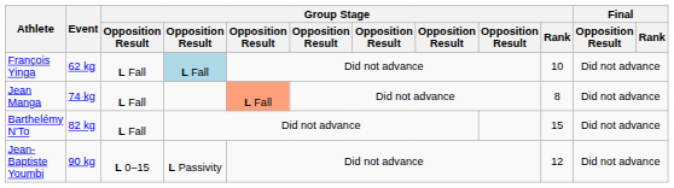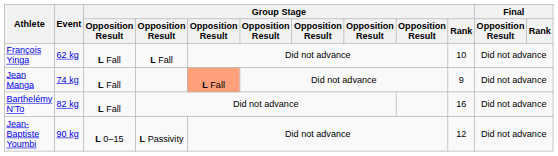François Yinga | column 4: lightblue background -> no background
Jean Manga | Group Stage / Rank: 8 -> 9
Barthelémy N'To | Group Stage / Rank: 15 -> 16
